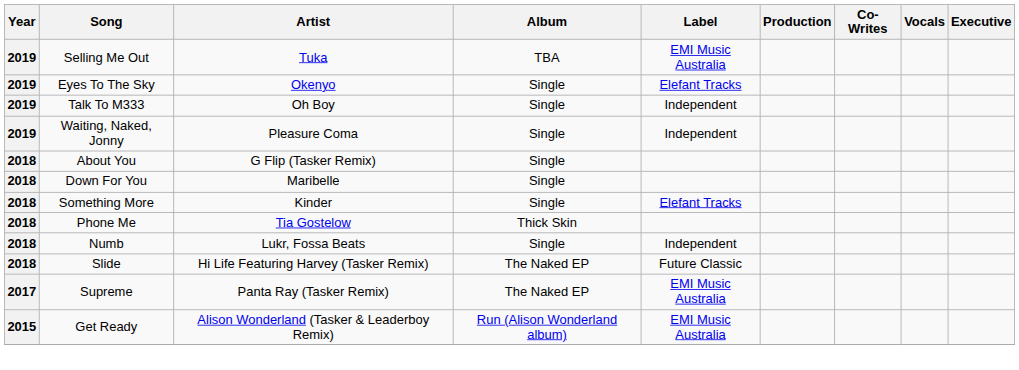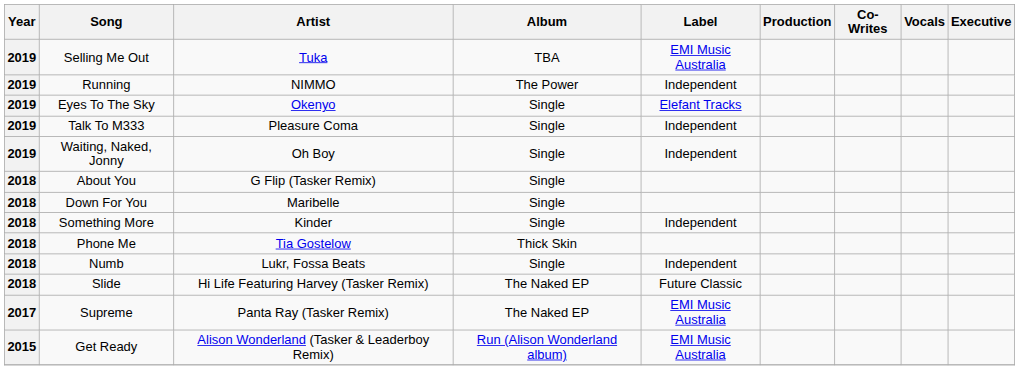+ row: 2019 | Running | NIMMO | The Power | Independent
Talk To M333 | Artist: Oh Boy -> Pleasure Coma
Waiting, Naked, Jonny | Artist: Pleasure Coma -> Oh Boy
Something More | Label: Elefant Tracks -> Independent
